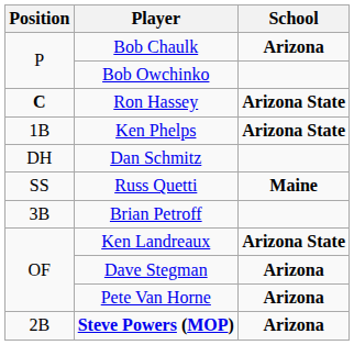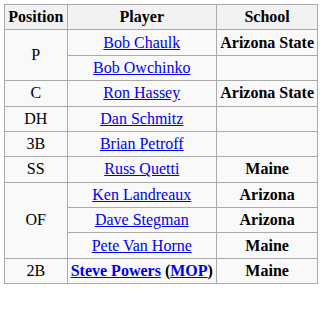Bob Chaulk | School: Arizona -> Arizona State
Ron Hassey | Position: bold -> normal
- row: 1B | Ken Phelps | Arizona State
rows swapped: Brian Petroff <-> Russ Quetti
Ken Landreaux | School: Arizona State -> Arizona
Pete Van Horne | School: Arizona -> Maine
Steve Powers (MOP) | School: Arizona -> Maine
